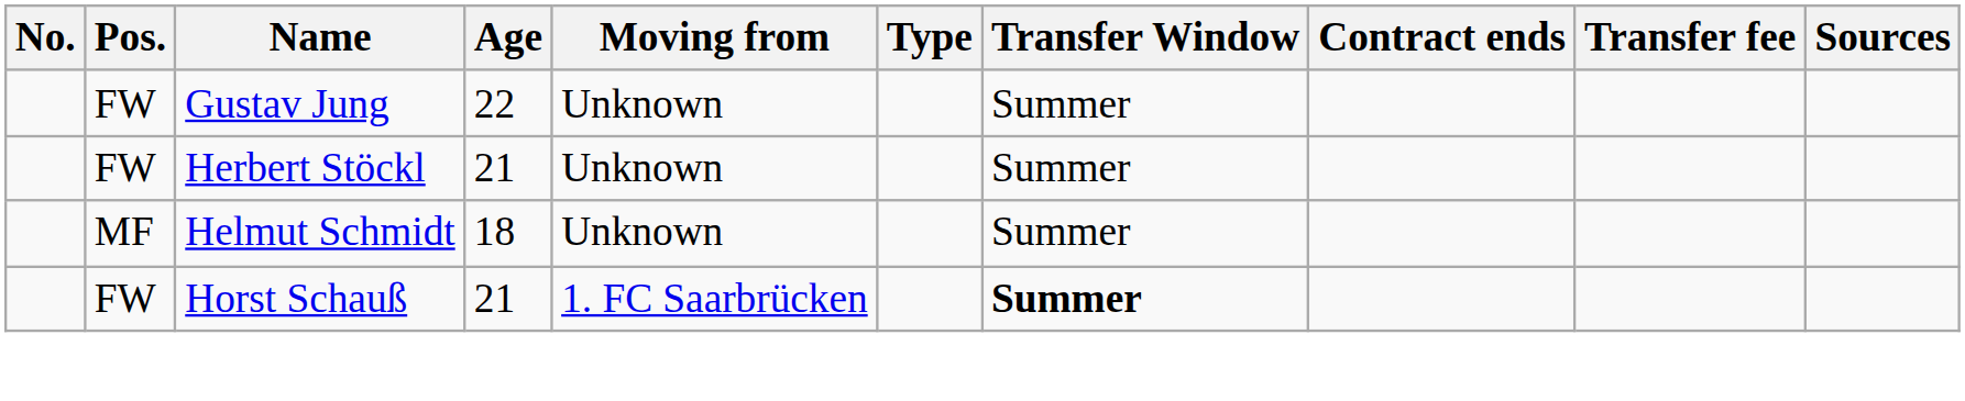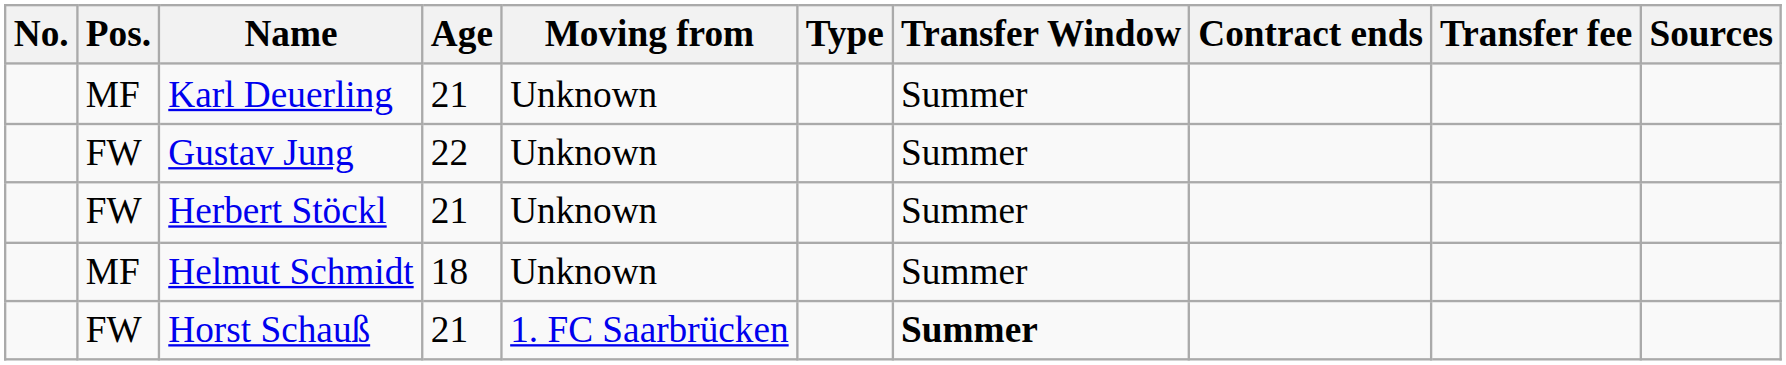+ row: MF | Karl Deuerling | 21 | Unknown | Summer
